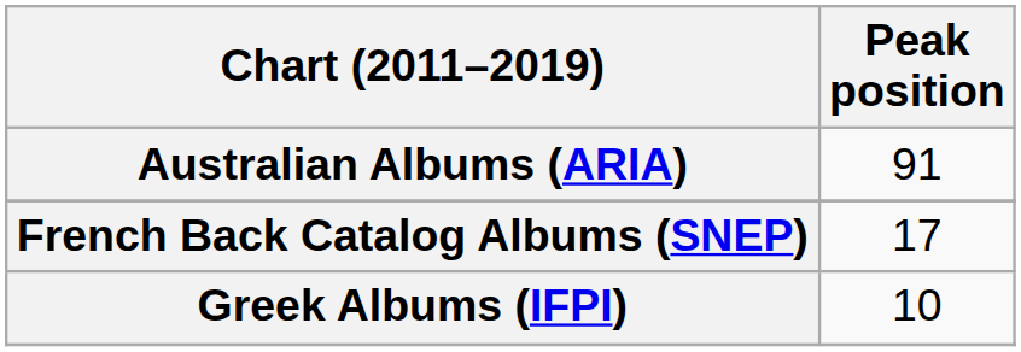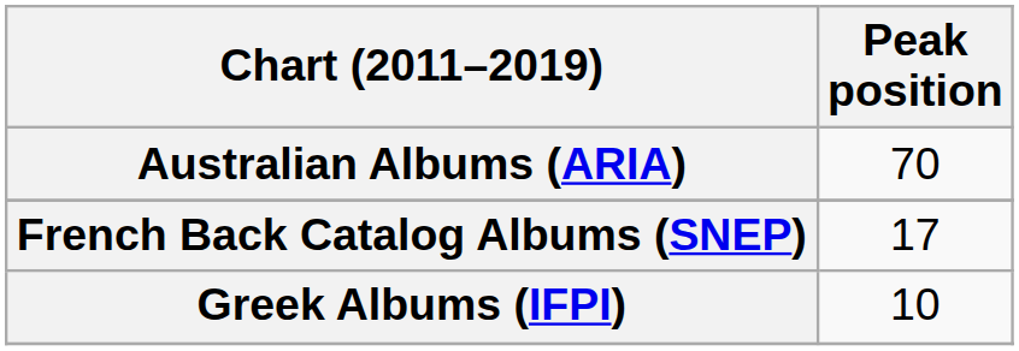Australian Albums (ARIA) | Peak position: 91 -> 70
